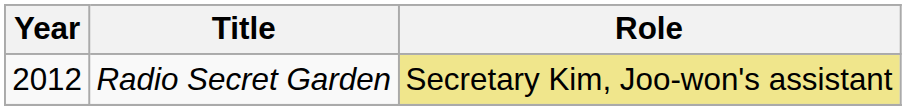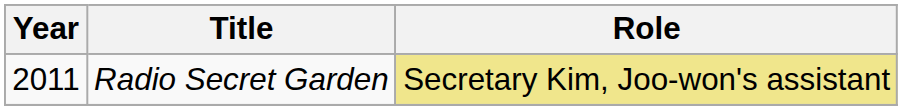Radio Secret Garden | Year: 2012 -> 2011
